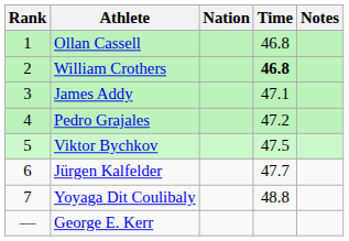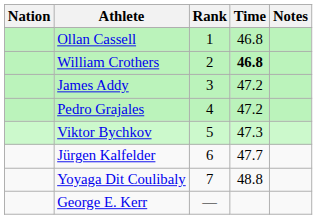columns swapped: Rank <-> Nation
James Addy | Time: 47.1 -> 47.2
Viktor Bychkov | Time: 47.5 -> 47.3
